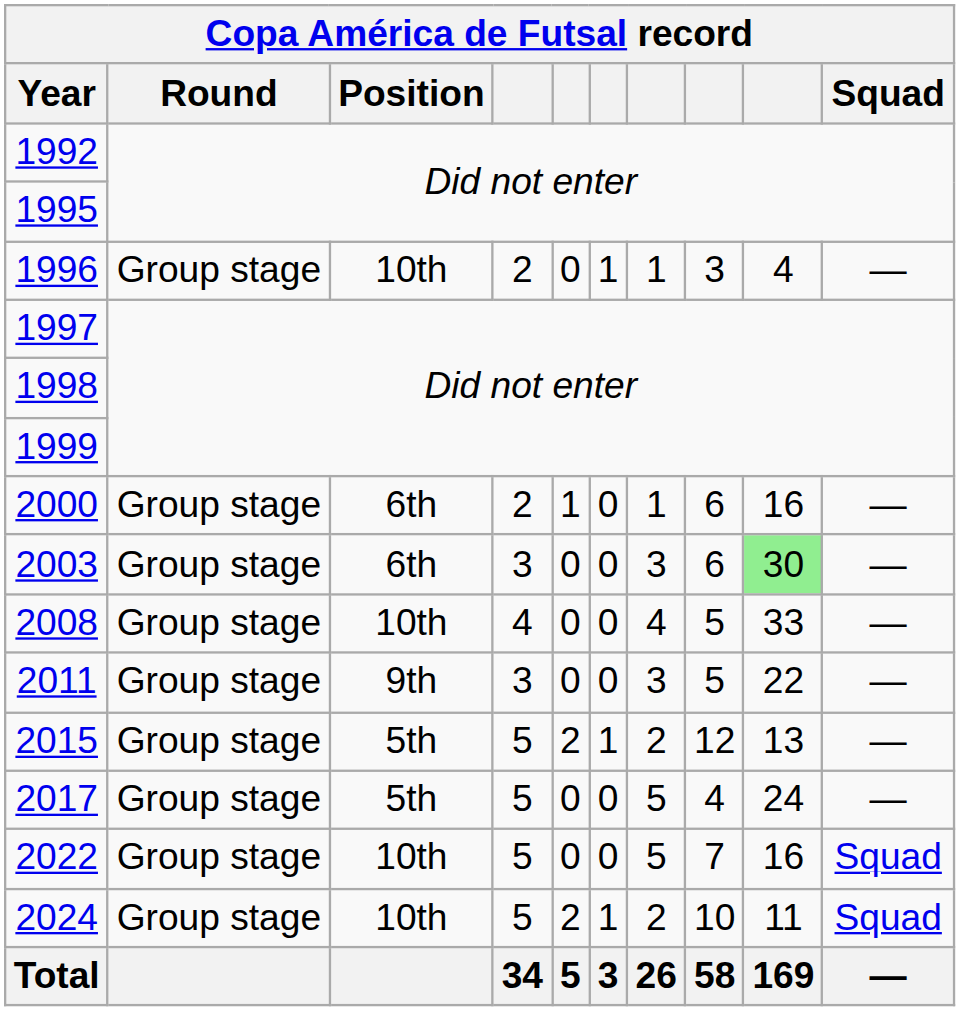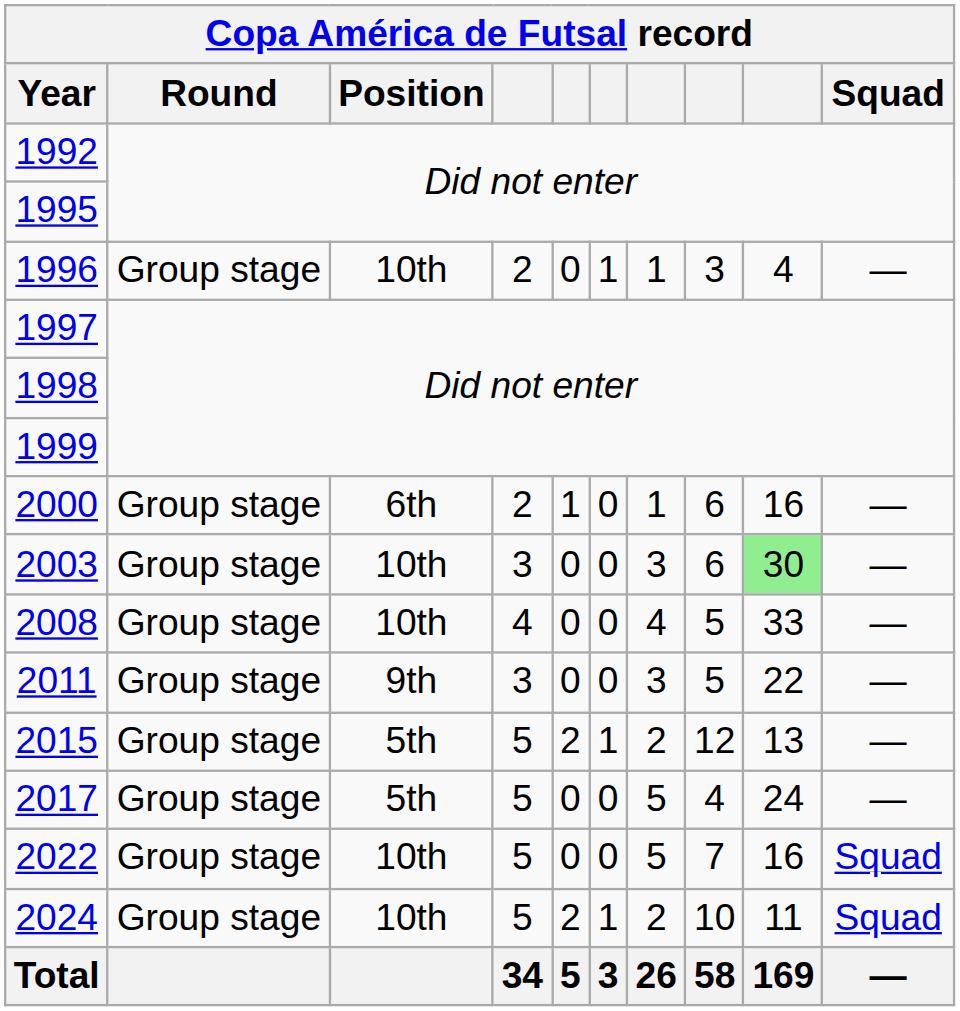2003 | Position: 6th -> 10th
